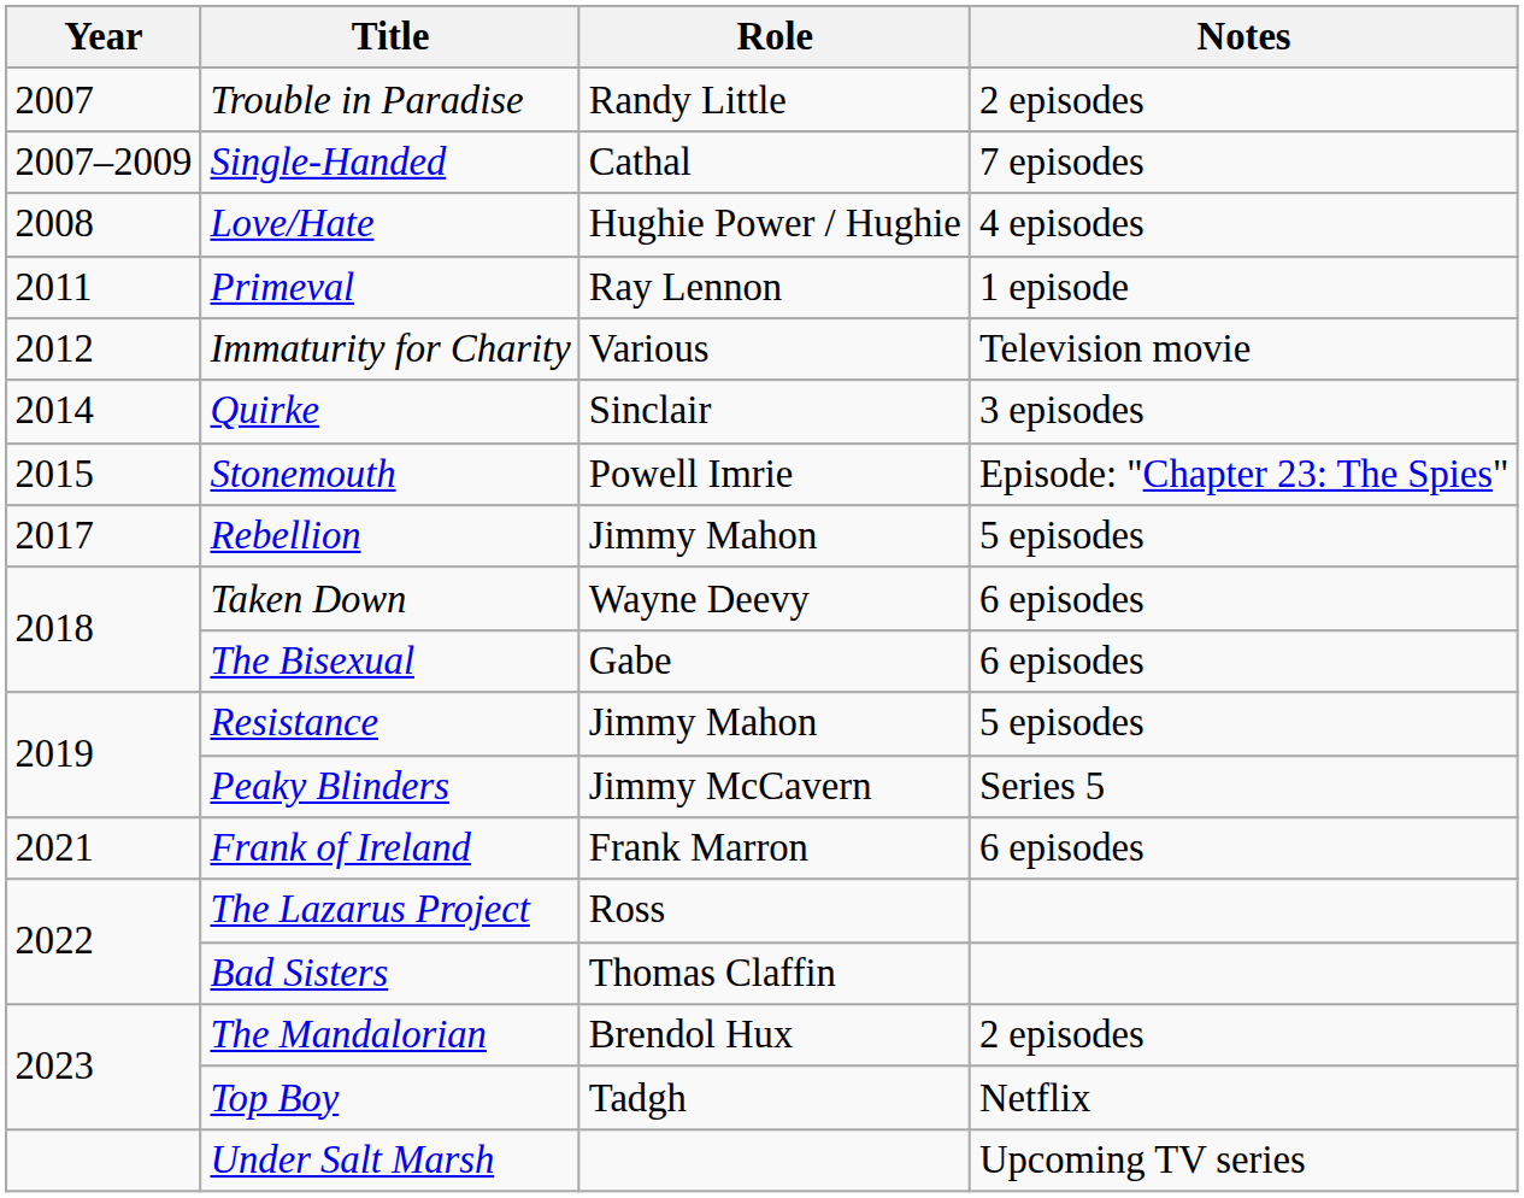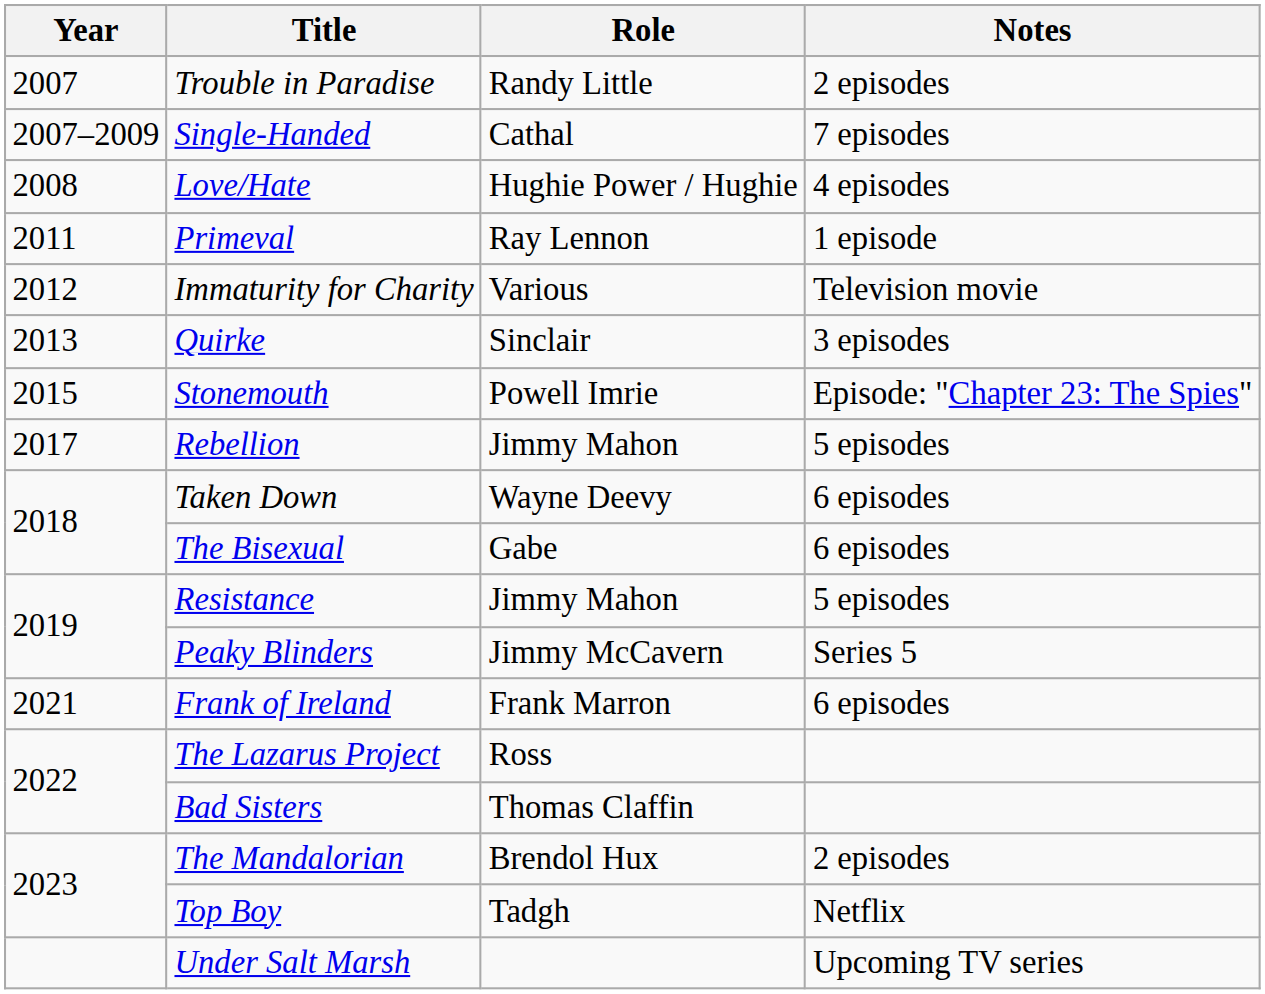Quirke | Year: 2014 -> 2013
